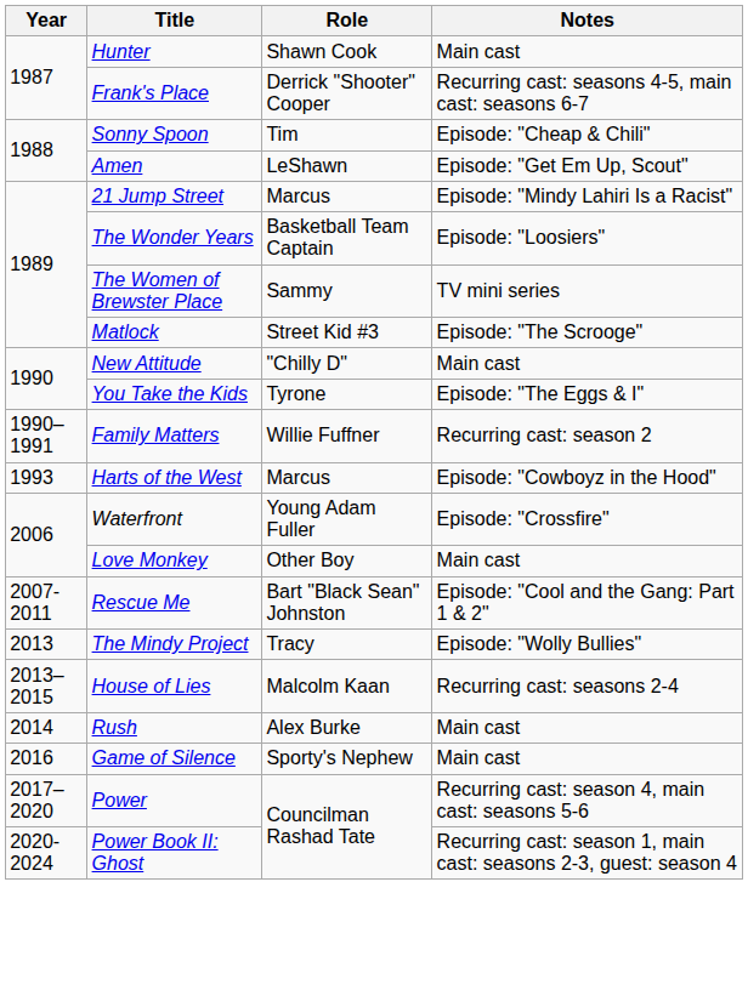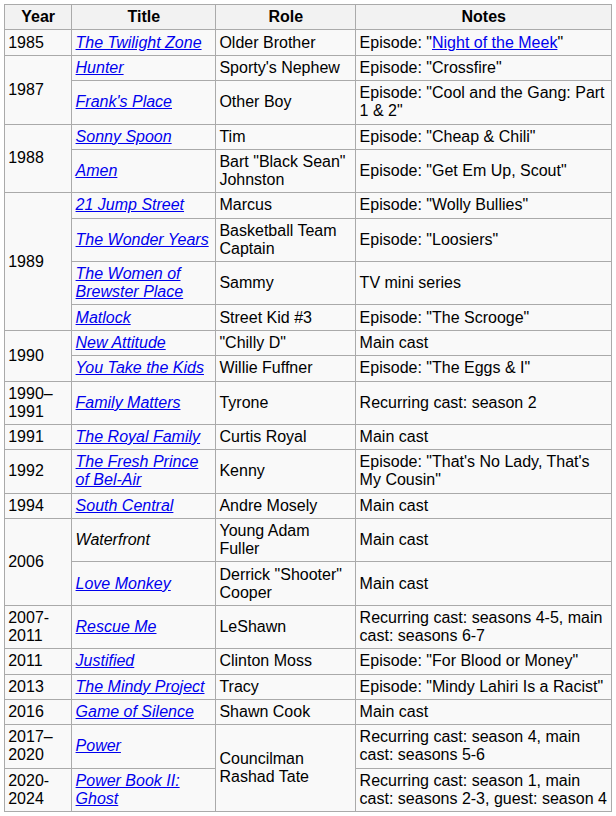+ row: 1985 | The Twilight Zone | Older Brother | Episode: "Night of the Meek"
Hunter | Role: Shawn Cook -> Sporty's Nephew
Hunter | Notes: Main cast -> Episode: "Crossfire"
Frank's Place | Role: Derrick "Shooter" Cooper -> Other Boy
Frank's Place | Notes: Recurring cast: seasons 4-5, main cast: seasons 6-7 -> Episode: "Cool and the Gang: Part 1 & 2"
Amen | Role: LeShawn -> Bart "Black Sean" Johnston
21 Jump Street | Notes: Episode: "Mindy Lahiri Is a Racist" -> Episode: "Wolly Bullies"
You Take the Kids | Role: Tyrone -> Willie Fuffner
Family Matters | Role: Willie Fuffner -> Tyrone
+ row: 1991 | The Royal Family | Curtis Royal | Main cast
+ row: 1992 | The Fresh Prince of Bel-Air | Kenny | Episode: "That's No Lady, That's My Cousin"
- row: 1993 | Harts of the West | Marcus | Episode: "Cowboyz in the Hood"
+ row: 1994 | South Central | Andre Mosely | Main cast
Waterfront | Notes: Episode: "Crossfire" -> Main cast
Love Monkey | Role: Other Boy -> Derrick "Shooter" Cooper
Rescue Me | Role: Bart "Black Sean" Johnston -> LeShawn
Rescue Me | Notes: Episode: "Cool and the Gang: Part 1 & 2" -> Recurring cast: seasons 4-5, main cast: seasons 6-7
+ row: 2011 | Justified | Clinton Moss | Episode: "For Blood or Money"
The Mindy Project | Notes: Episode: "Wolly Bullies" -> Episode: "Mindy Lahiri Is a Racist"
- row: 2013–2015 | House of Lies | Malcolm Kaan | Recurring cast: seasons 2-4
- row: 2014 | Rush | Alex Burke | Main cast
Game of Silence | Role: Sporty's Nephew -> Shawn Cook
